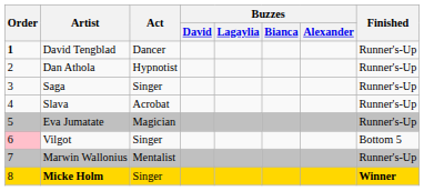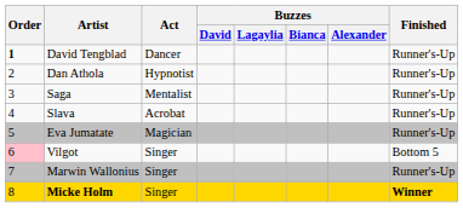Saga | Act: Singer -> Mentalist
Marwin Wallonius | Act: Mentalist -> Singer
